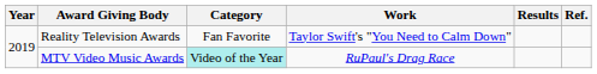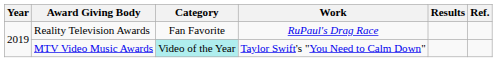Reality Television Awards | Work: Taylor Swift's "You Need to Calm Down" -> RuPaul's Drag Race
MTV Video Music Awards | Work: RuPaul's Drag Race -> Taylor Swift's "You Need to Calm Down"
